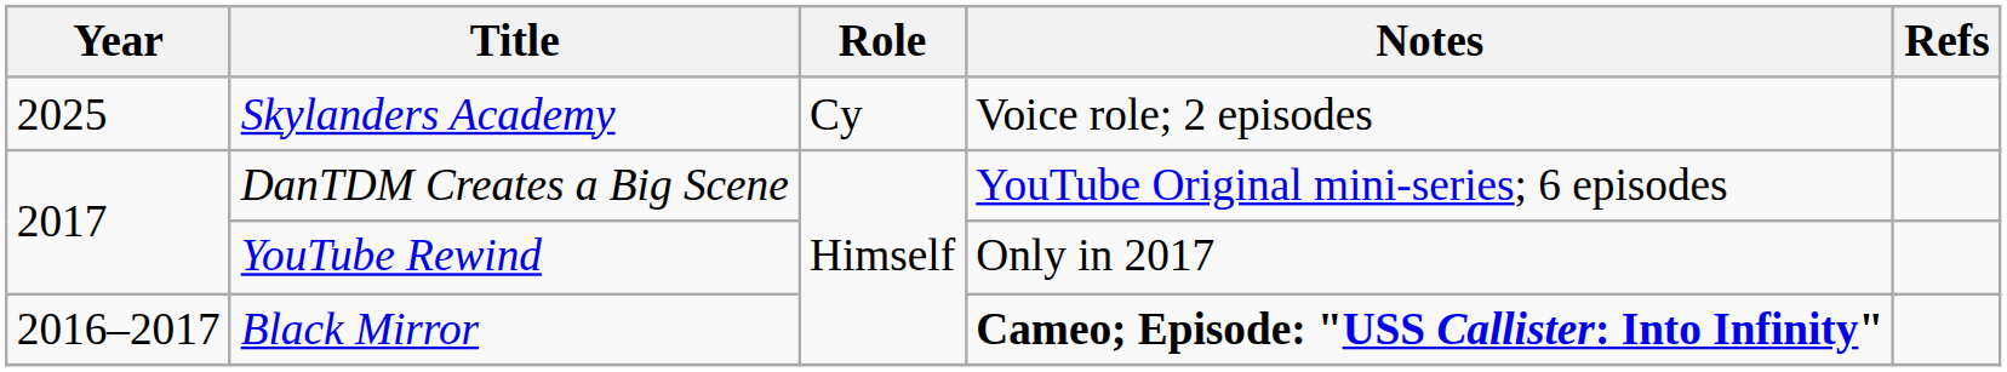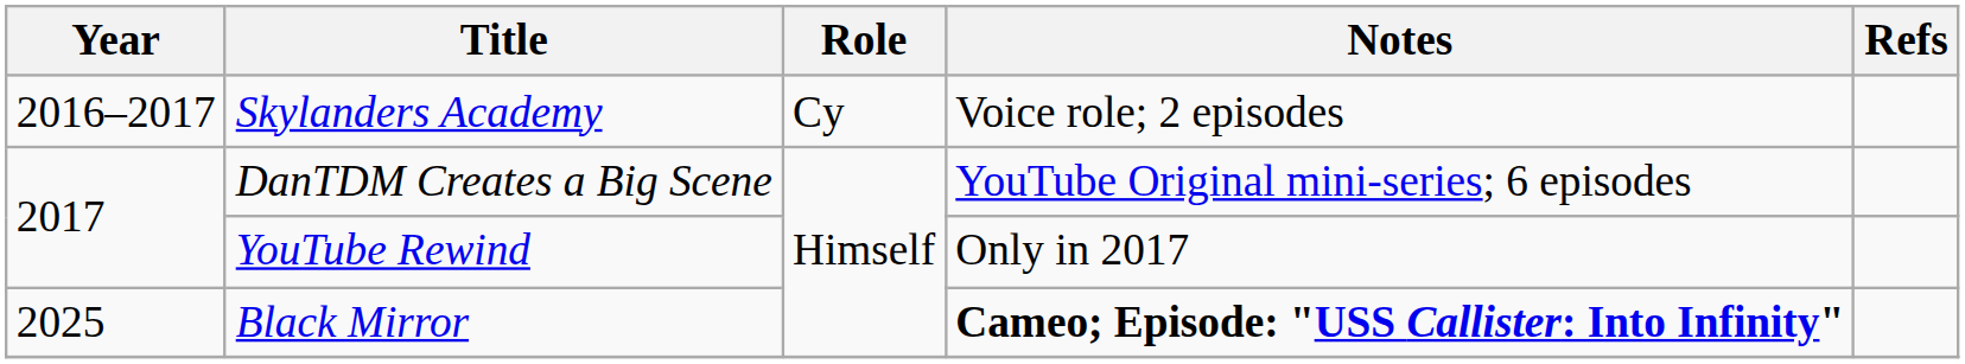Skylanders Academy | Year: 2025 -> 2016–2017
Black Mirror | Year: 2016–2017 -> 2025
